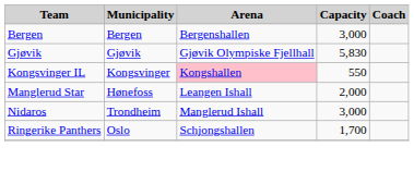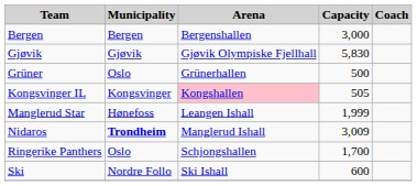+ row: Grüner | Oslo | Grünerhallen | 500
Kongsvinger IL | Capacity: 550 -> 505
Manglerud Star | Capacity: 2,000 -> 1,999
Nidaros | Municipality: normal -> bold
Nidaros | Capacity: 3,000 -> 3,009
+ row: Ski | Nordre Follo | Ski Ishall | 600
